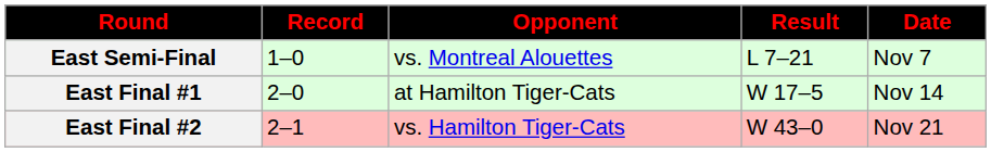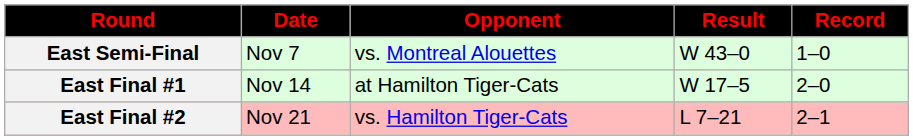columns swapped: Date <-> Record
East Semi-Final | Result: L 7–21 -> W 43–0
East Final #2 | Result: W 43–0 -> L 7–21
